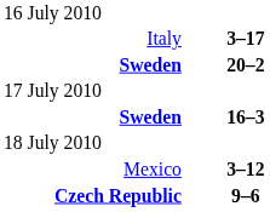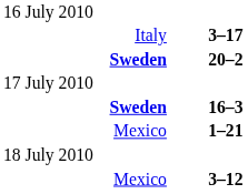+ row: Mexico | 1–21
- row: Czech Republic | 9–6
